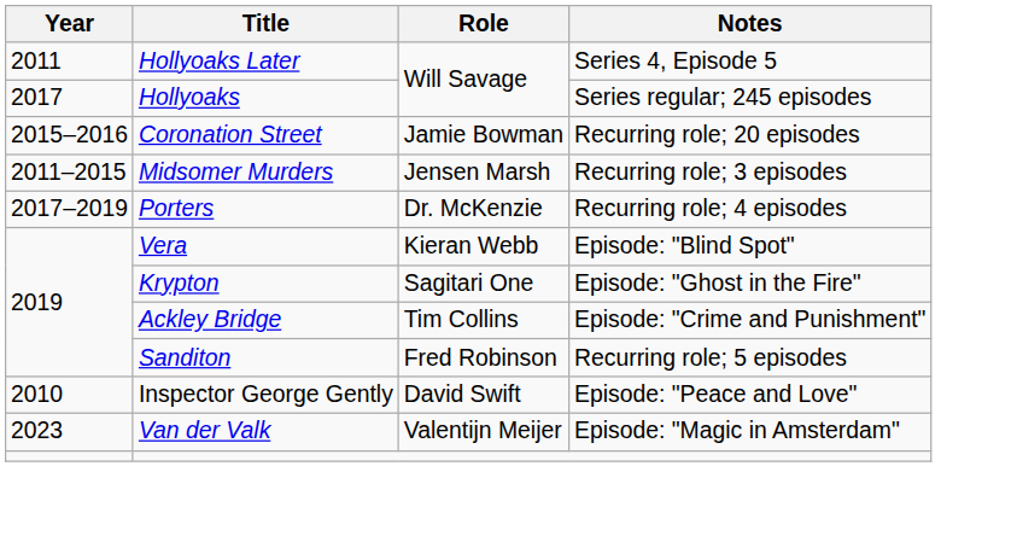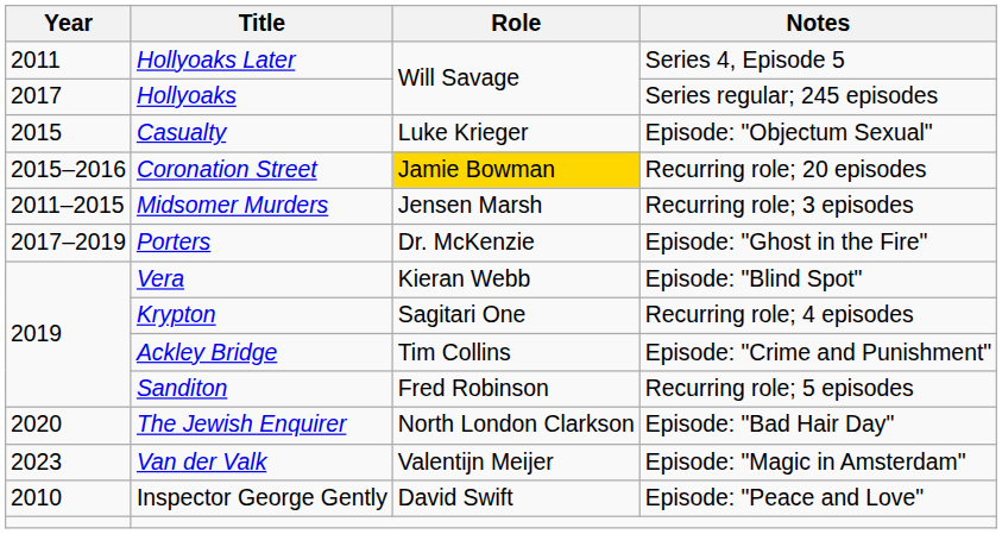+ row: 2015 | Casualty | Luke Krieger | Episode: "Objectum Sexual"
Coronation Street | Role: no background -> gold background
Porters | Notes: Recurring role; 4 episodes -> Episode: "Ghost in the Fire"
Krypton | Notes: Episode: "Ghost in the Fire" -> Recurring role; 4 episodes
+ row: 2020 | The Jewish Enquirer | North London Clarkson | Episode: "Bad Hair Day"
rows swapped: Van der Valk <-> Inspector George Gently
